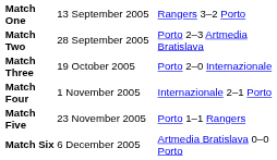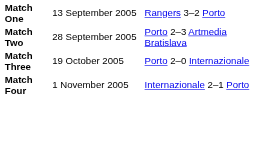- row: Match Five | 23 November 2005 | Porto 1–1 Rangers
- row: Match Six | 6 December 2005 | Artmedia Bratislava 0–0 Porto
